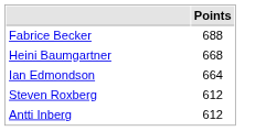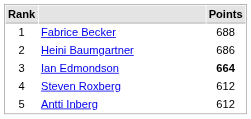+ column: Rank | 1 | 2 | 3 | 4 | 5
Heini Baumgartner | Points: 668 -> 686
Ian Edmondson | Points: normal -> bold
